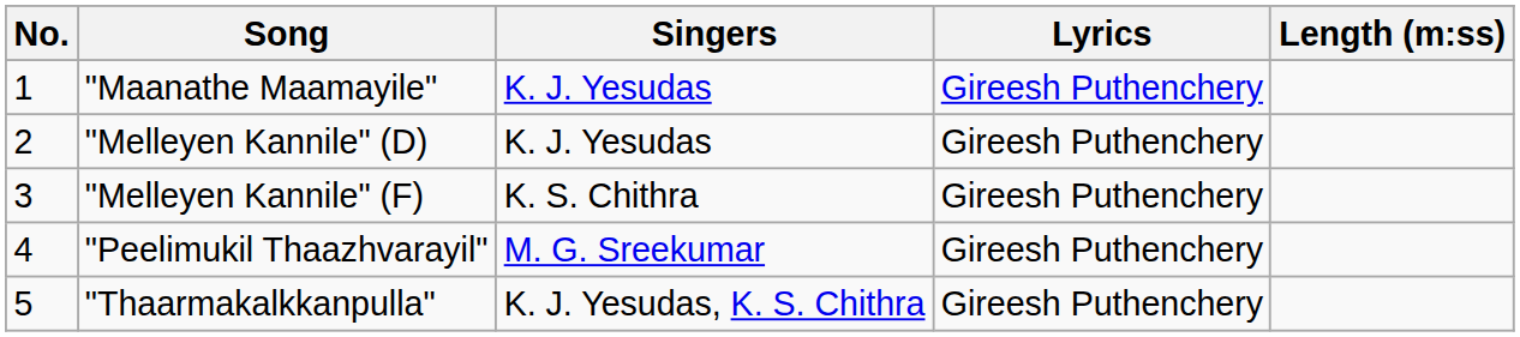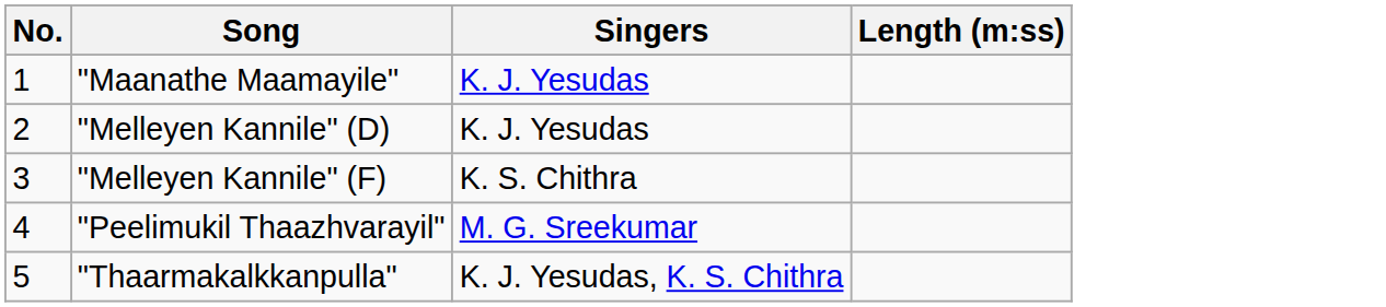- column: Lyrics | Gireesh Puthenchery | Gireesh Puthenchery | Gireesh Puthenchery | Gireesh Puthenchery | Gireesh Puthenchery
